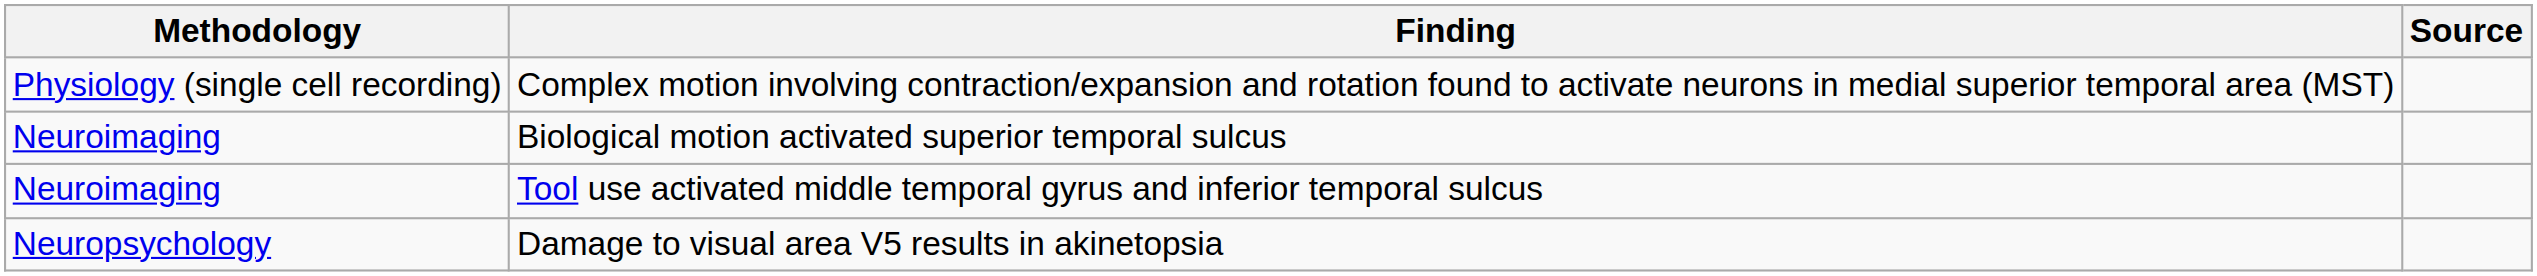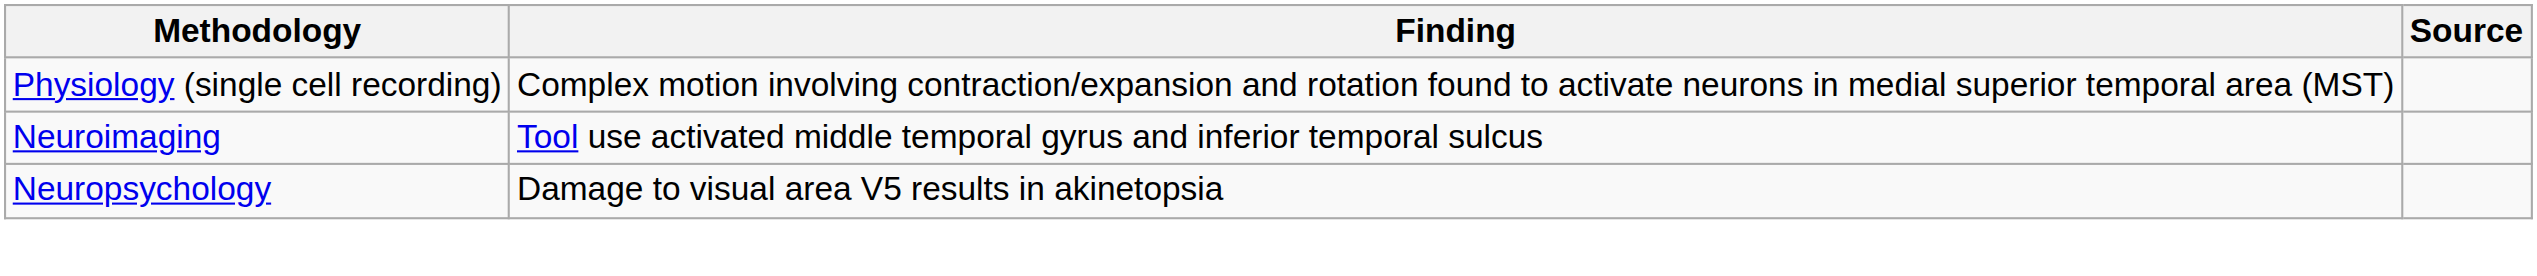- row: Neuroimaging | Biological motion activated superior temporal sulcus
